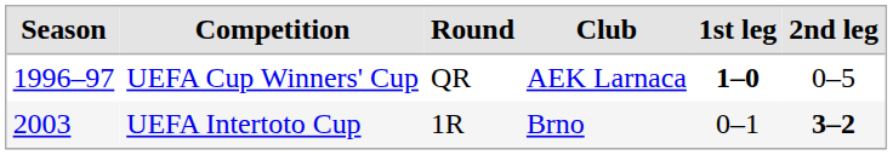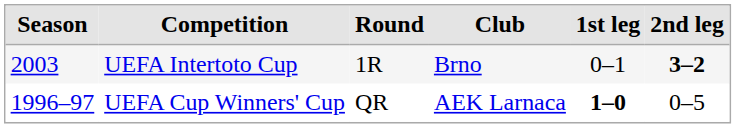rows swapped: UEFA Cup Winners' Cup <-> UEFA Intertoto Cup
